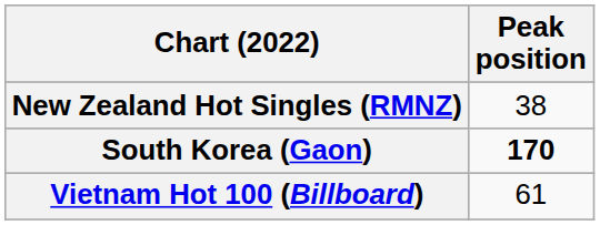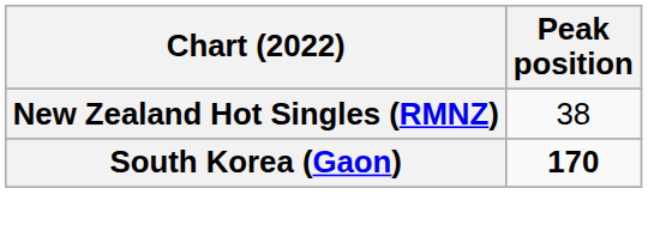- row: Vietnam Hot 100 (Billboard) | 61
